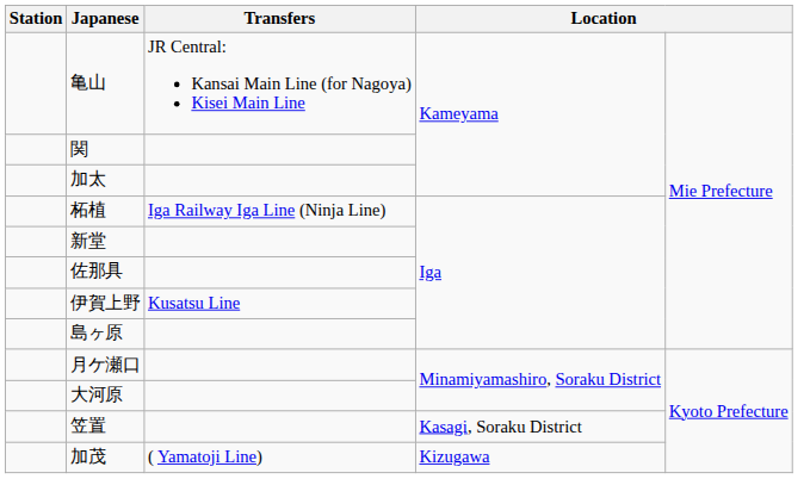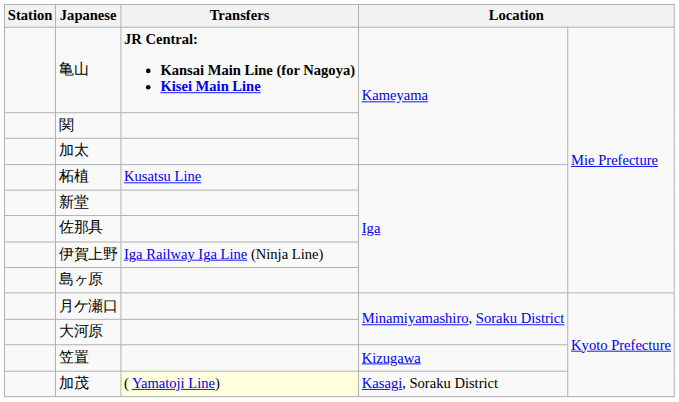亀山 | Transfers: normal -> bold
柘植 | Transfers: Iga Railway Iga Line (Ninja Line) -> Kusatsu Line
伊賀上野 | Transfers: Kusatsu Line -> Iga Railway Iga Line (Ninja Line)
笠置 | column 4: Kasagi, Soraku District -> Kizugawa
加茂 | Transfers: no background -> lightyellow background
加茂 | column 4: Kizugawa -> Kasagi, Soraku District
